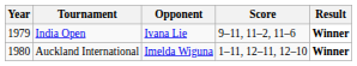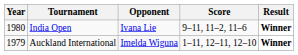India Open | Year: 1979 -> 1980
Auckland International | Year: 1980 -> 1979
